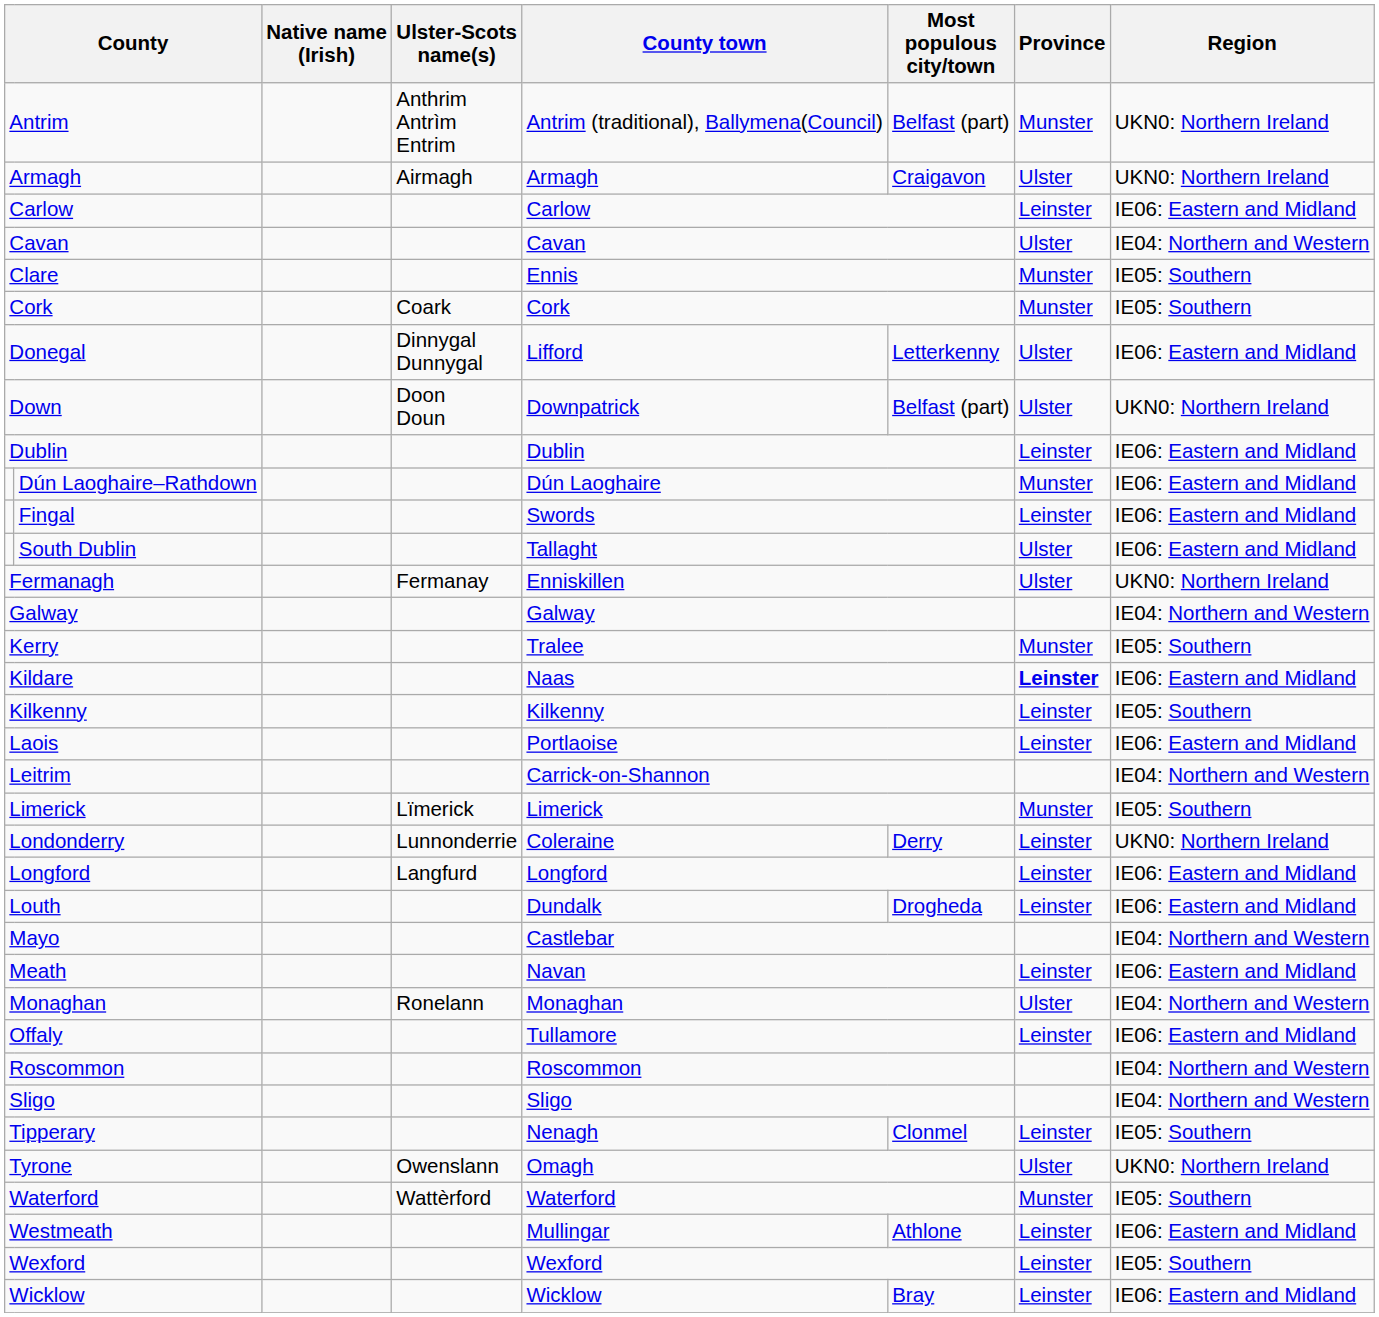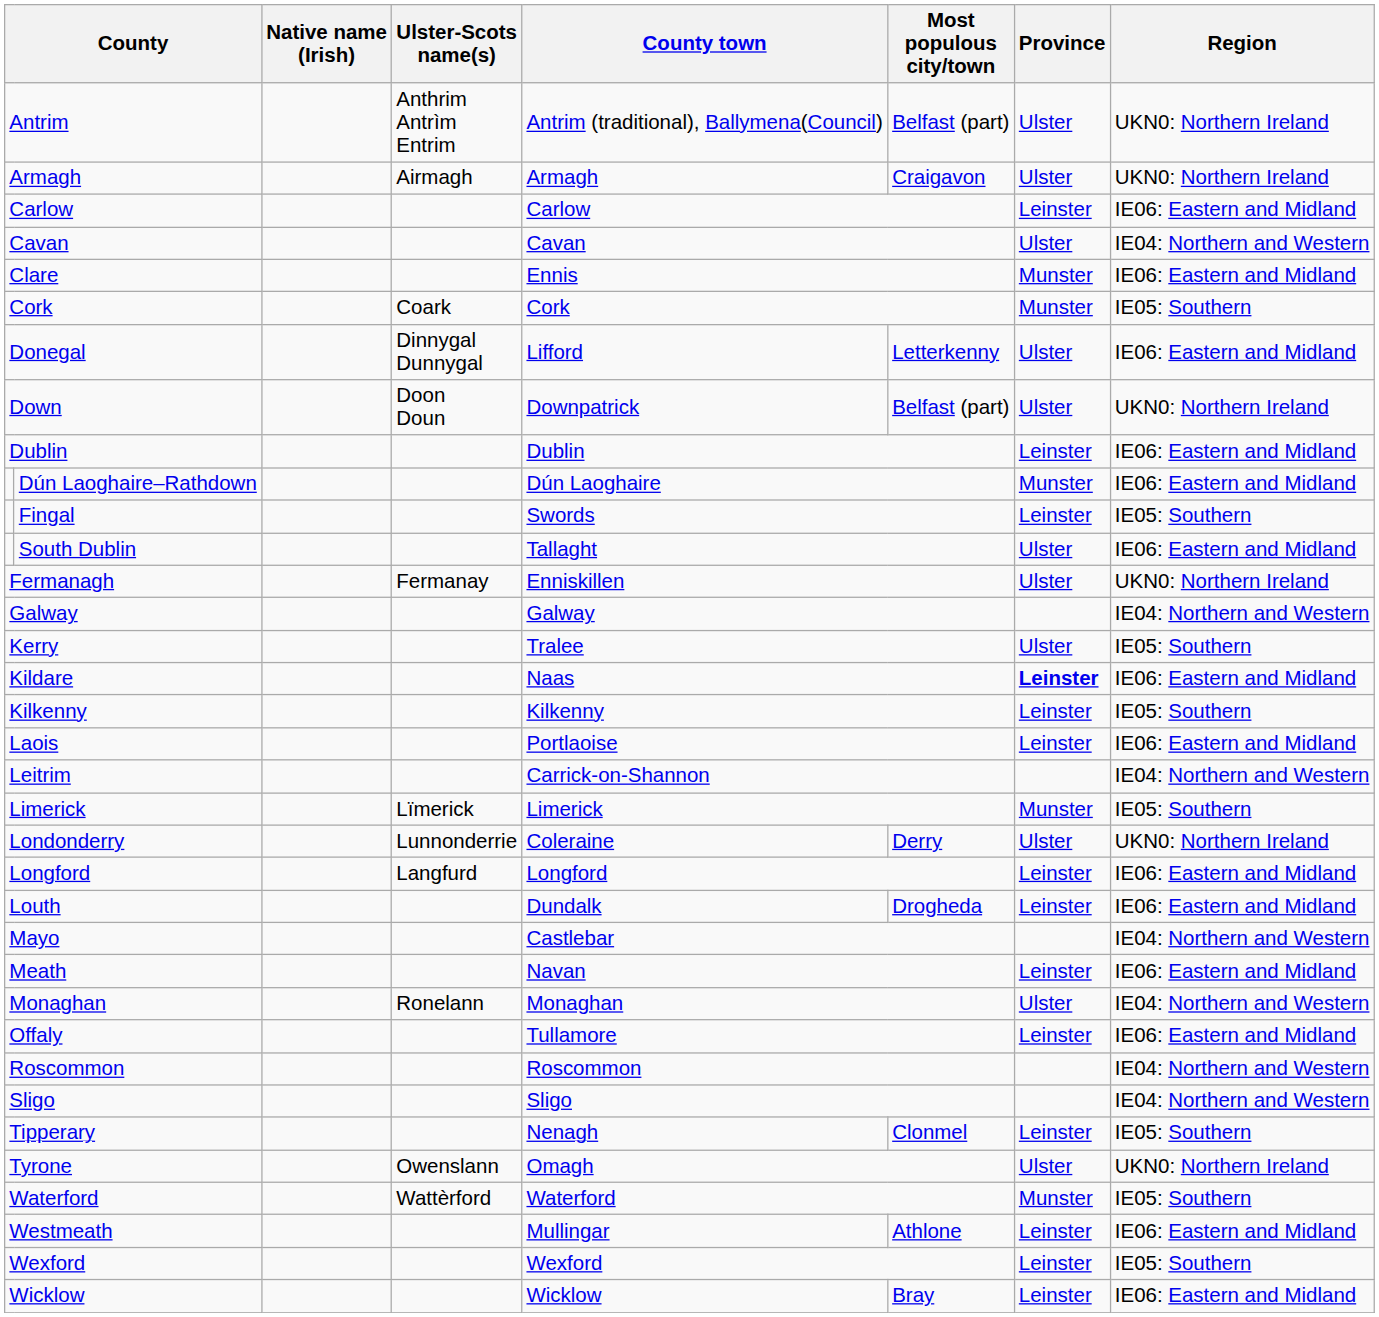Antrim | Province: Munster -> Ulster
Clare | Region: IE05: Southern -> IE06: Eastern and Midland
Fingal | Region: IE06: Eastern and Midland -> IE05: Southern
Kerry | Province: Munster -> Ulster
Londonderry | Province: Leinster -> Ulster
